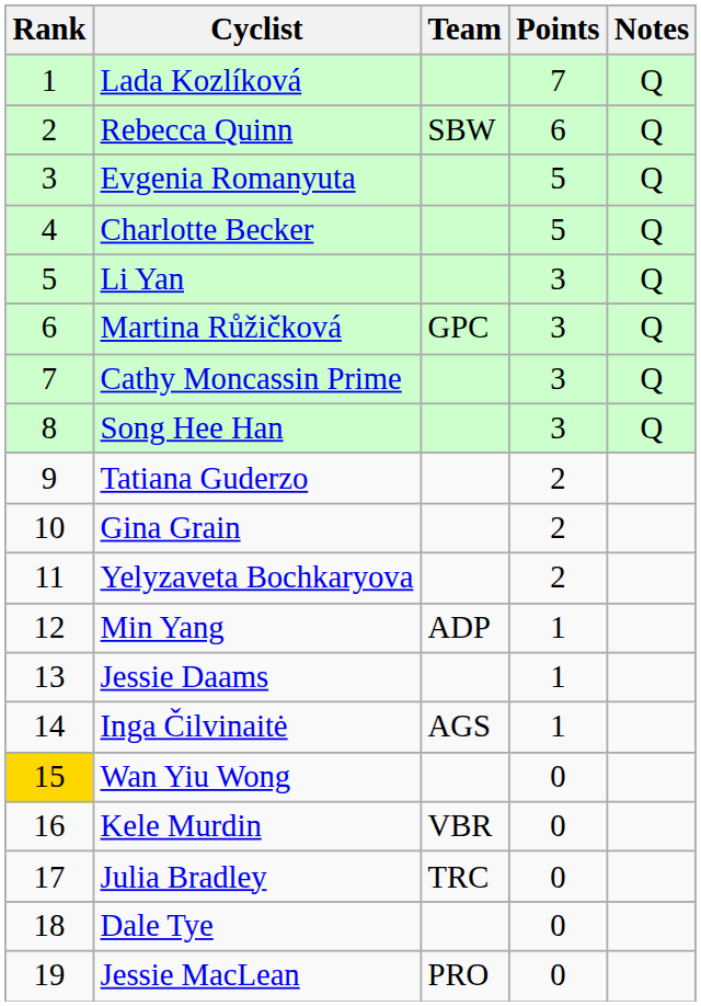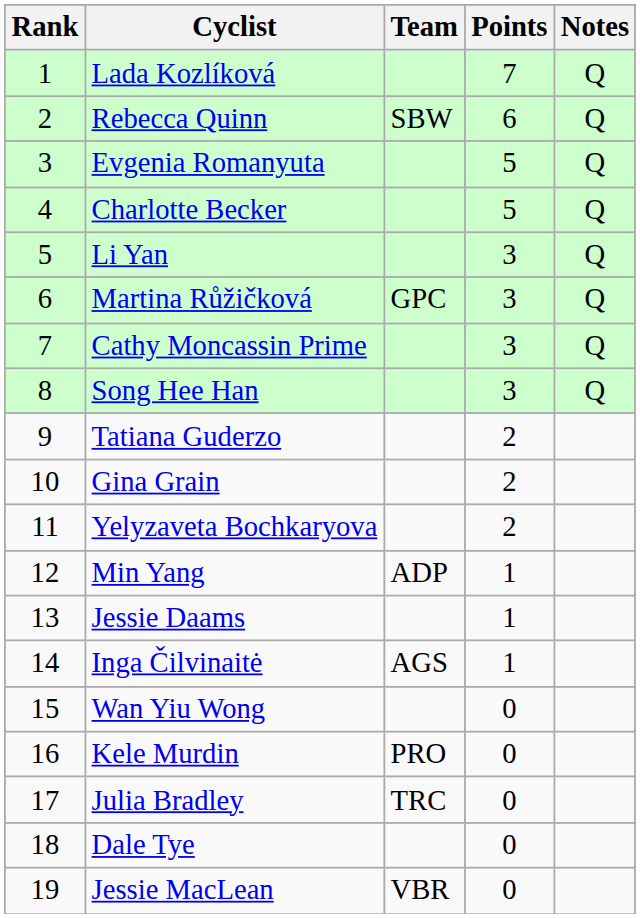Wan Yiu Wong | Rank: gold background -> no background
Kele Murdin | Team: VBR -> PRO
Jessie MacLean | Team: PRO -> VBR
